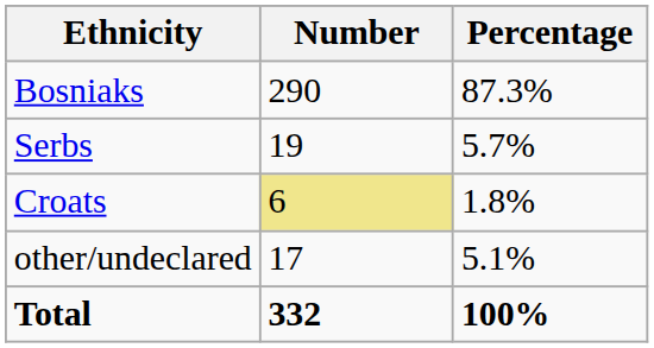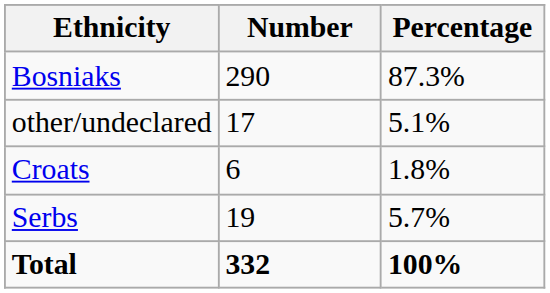rows swapped: Serbs <-> other/undeclared
Croats | Number: khaki background -> no background
